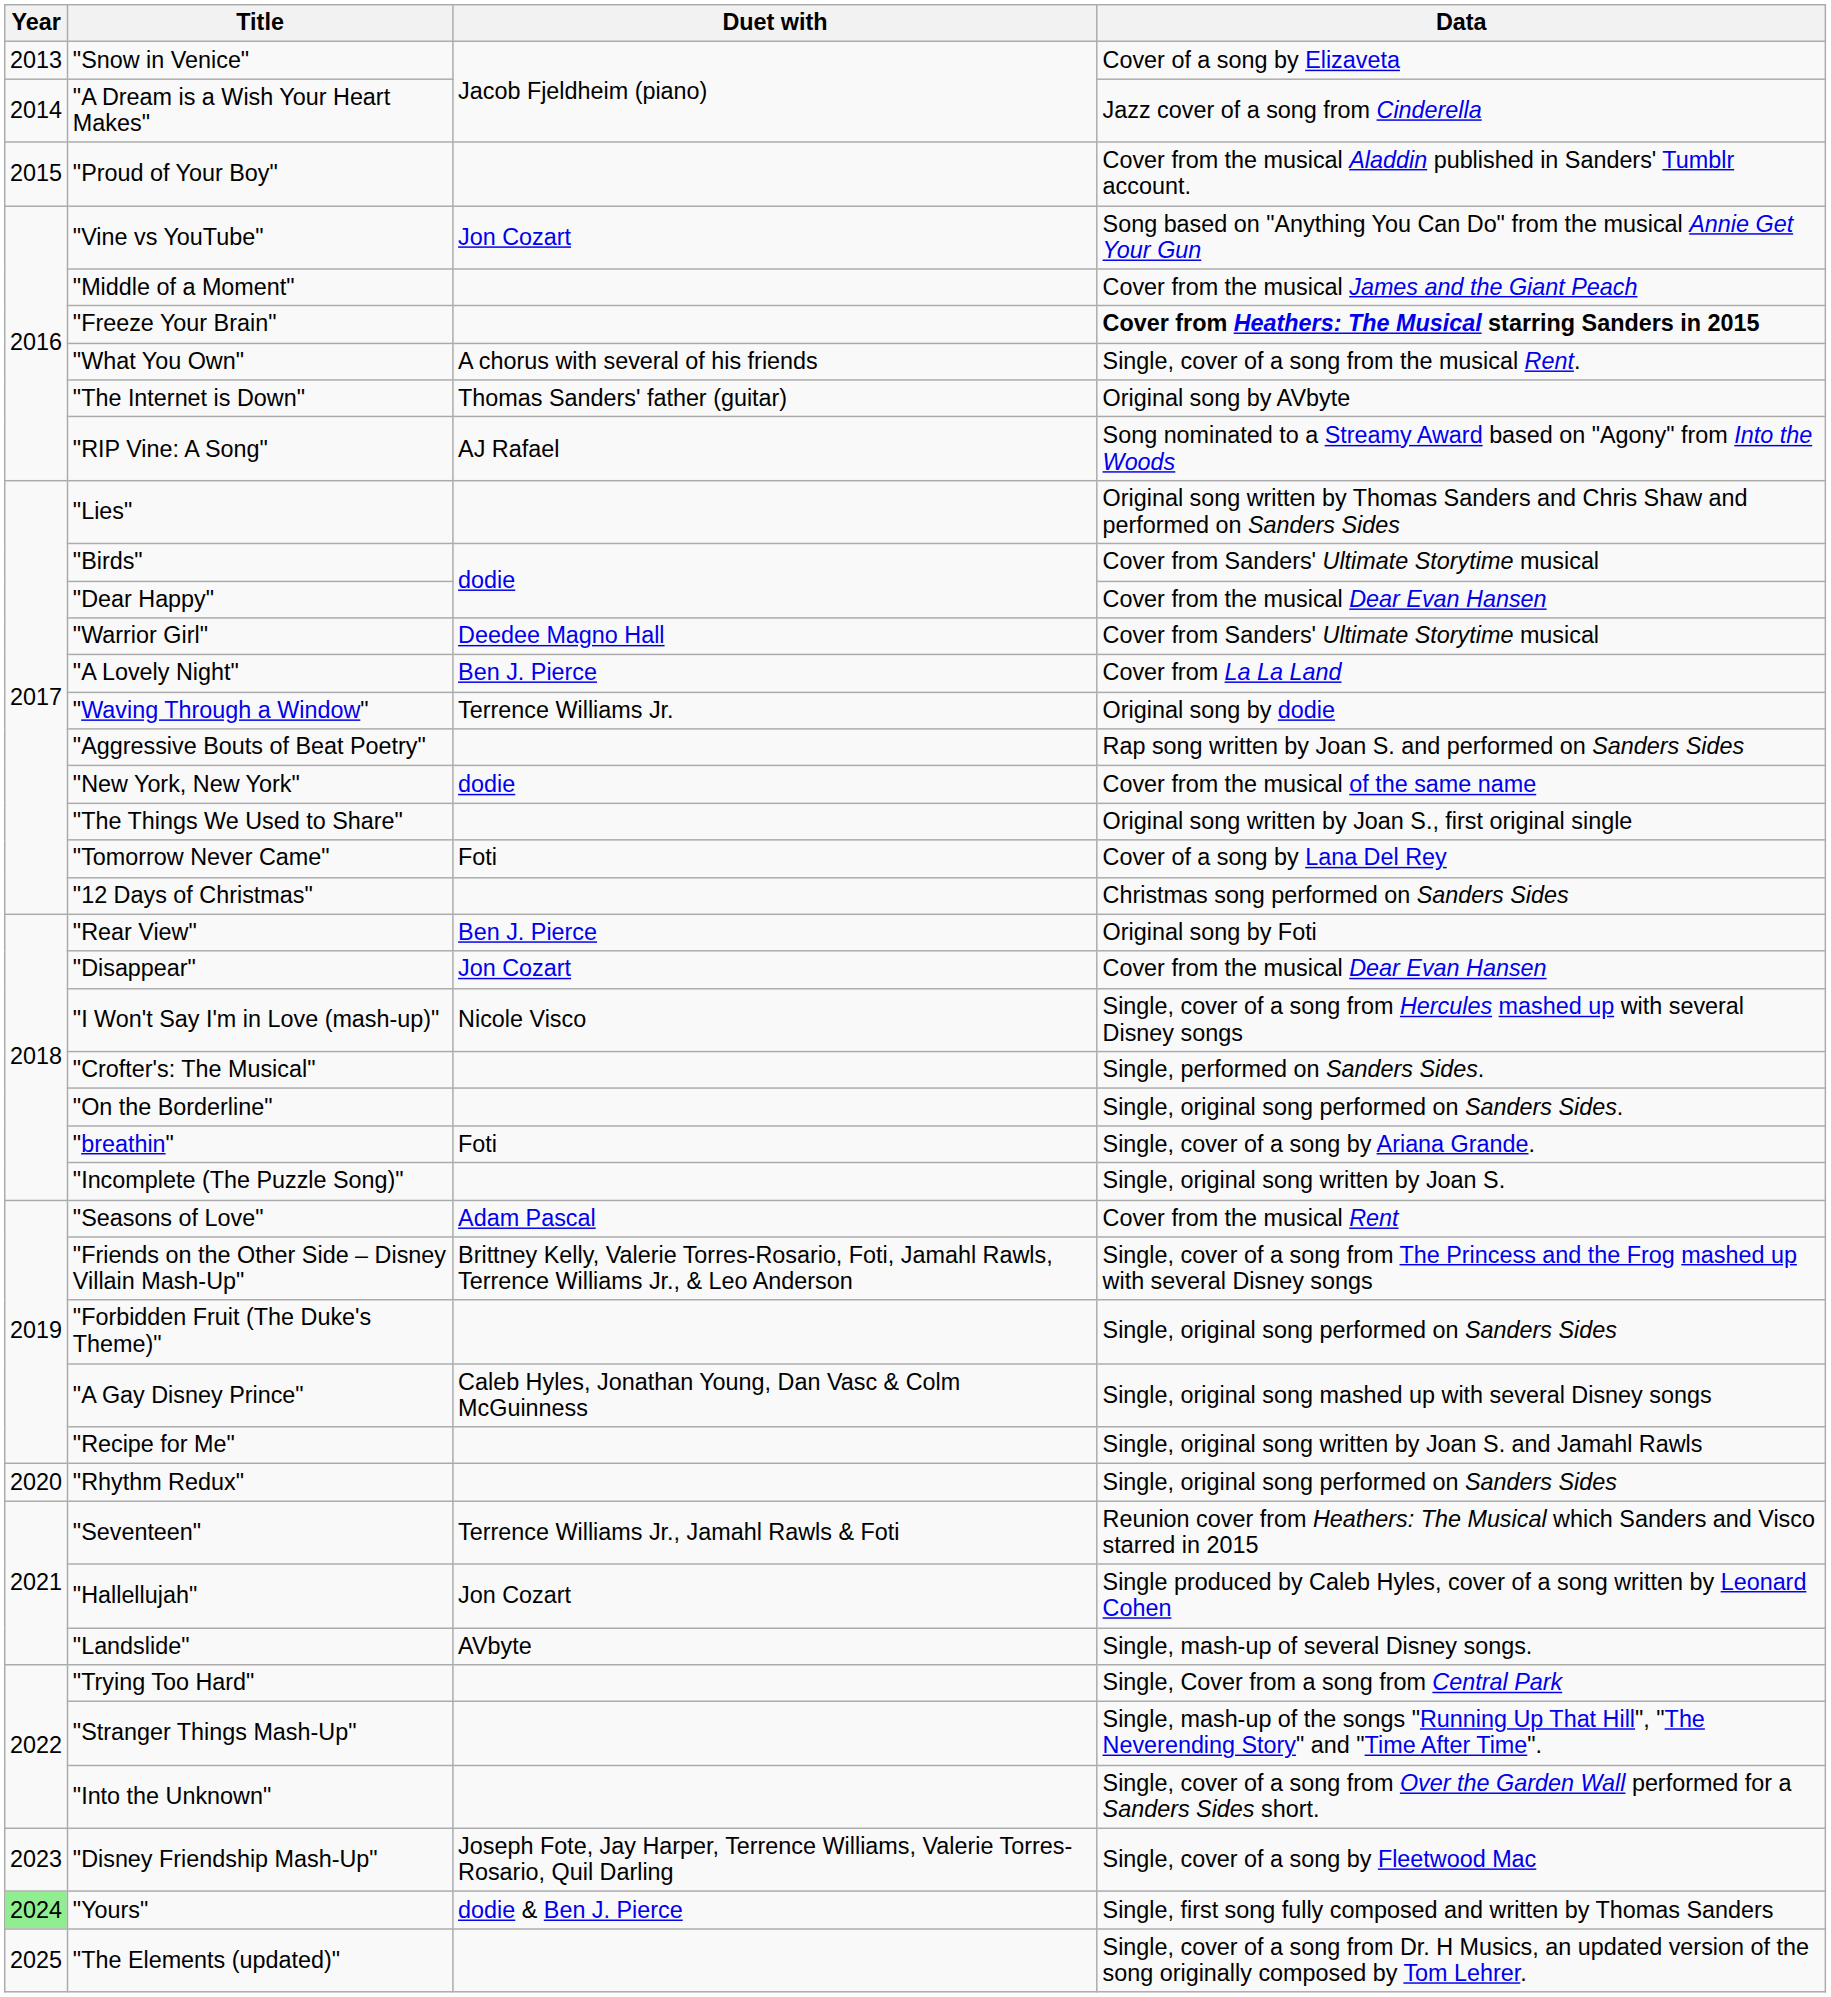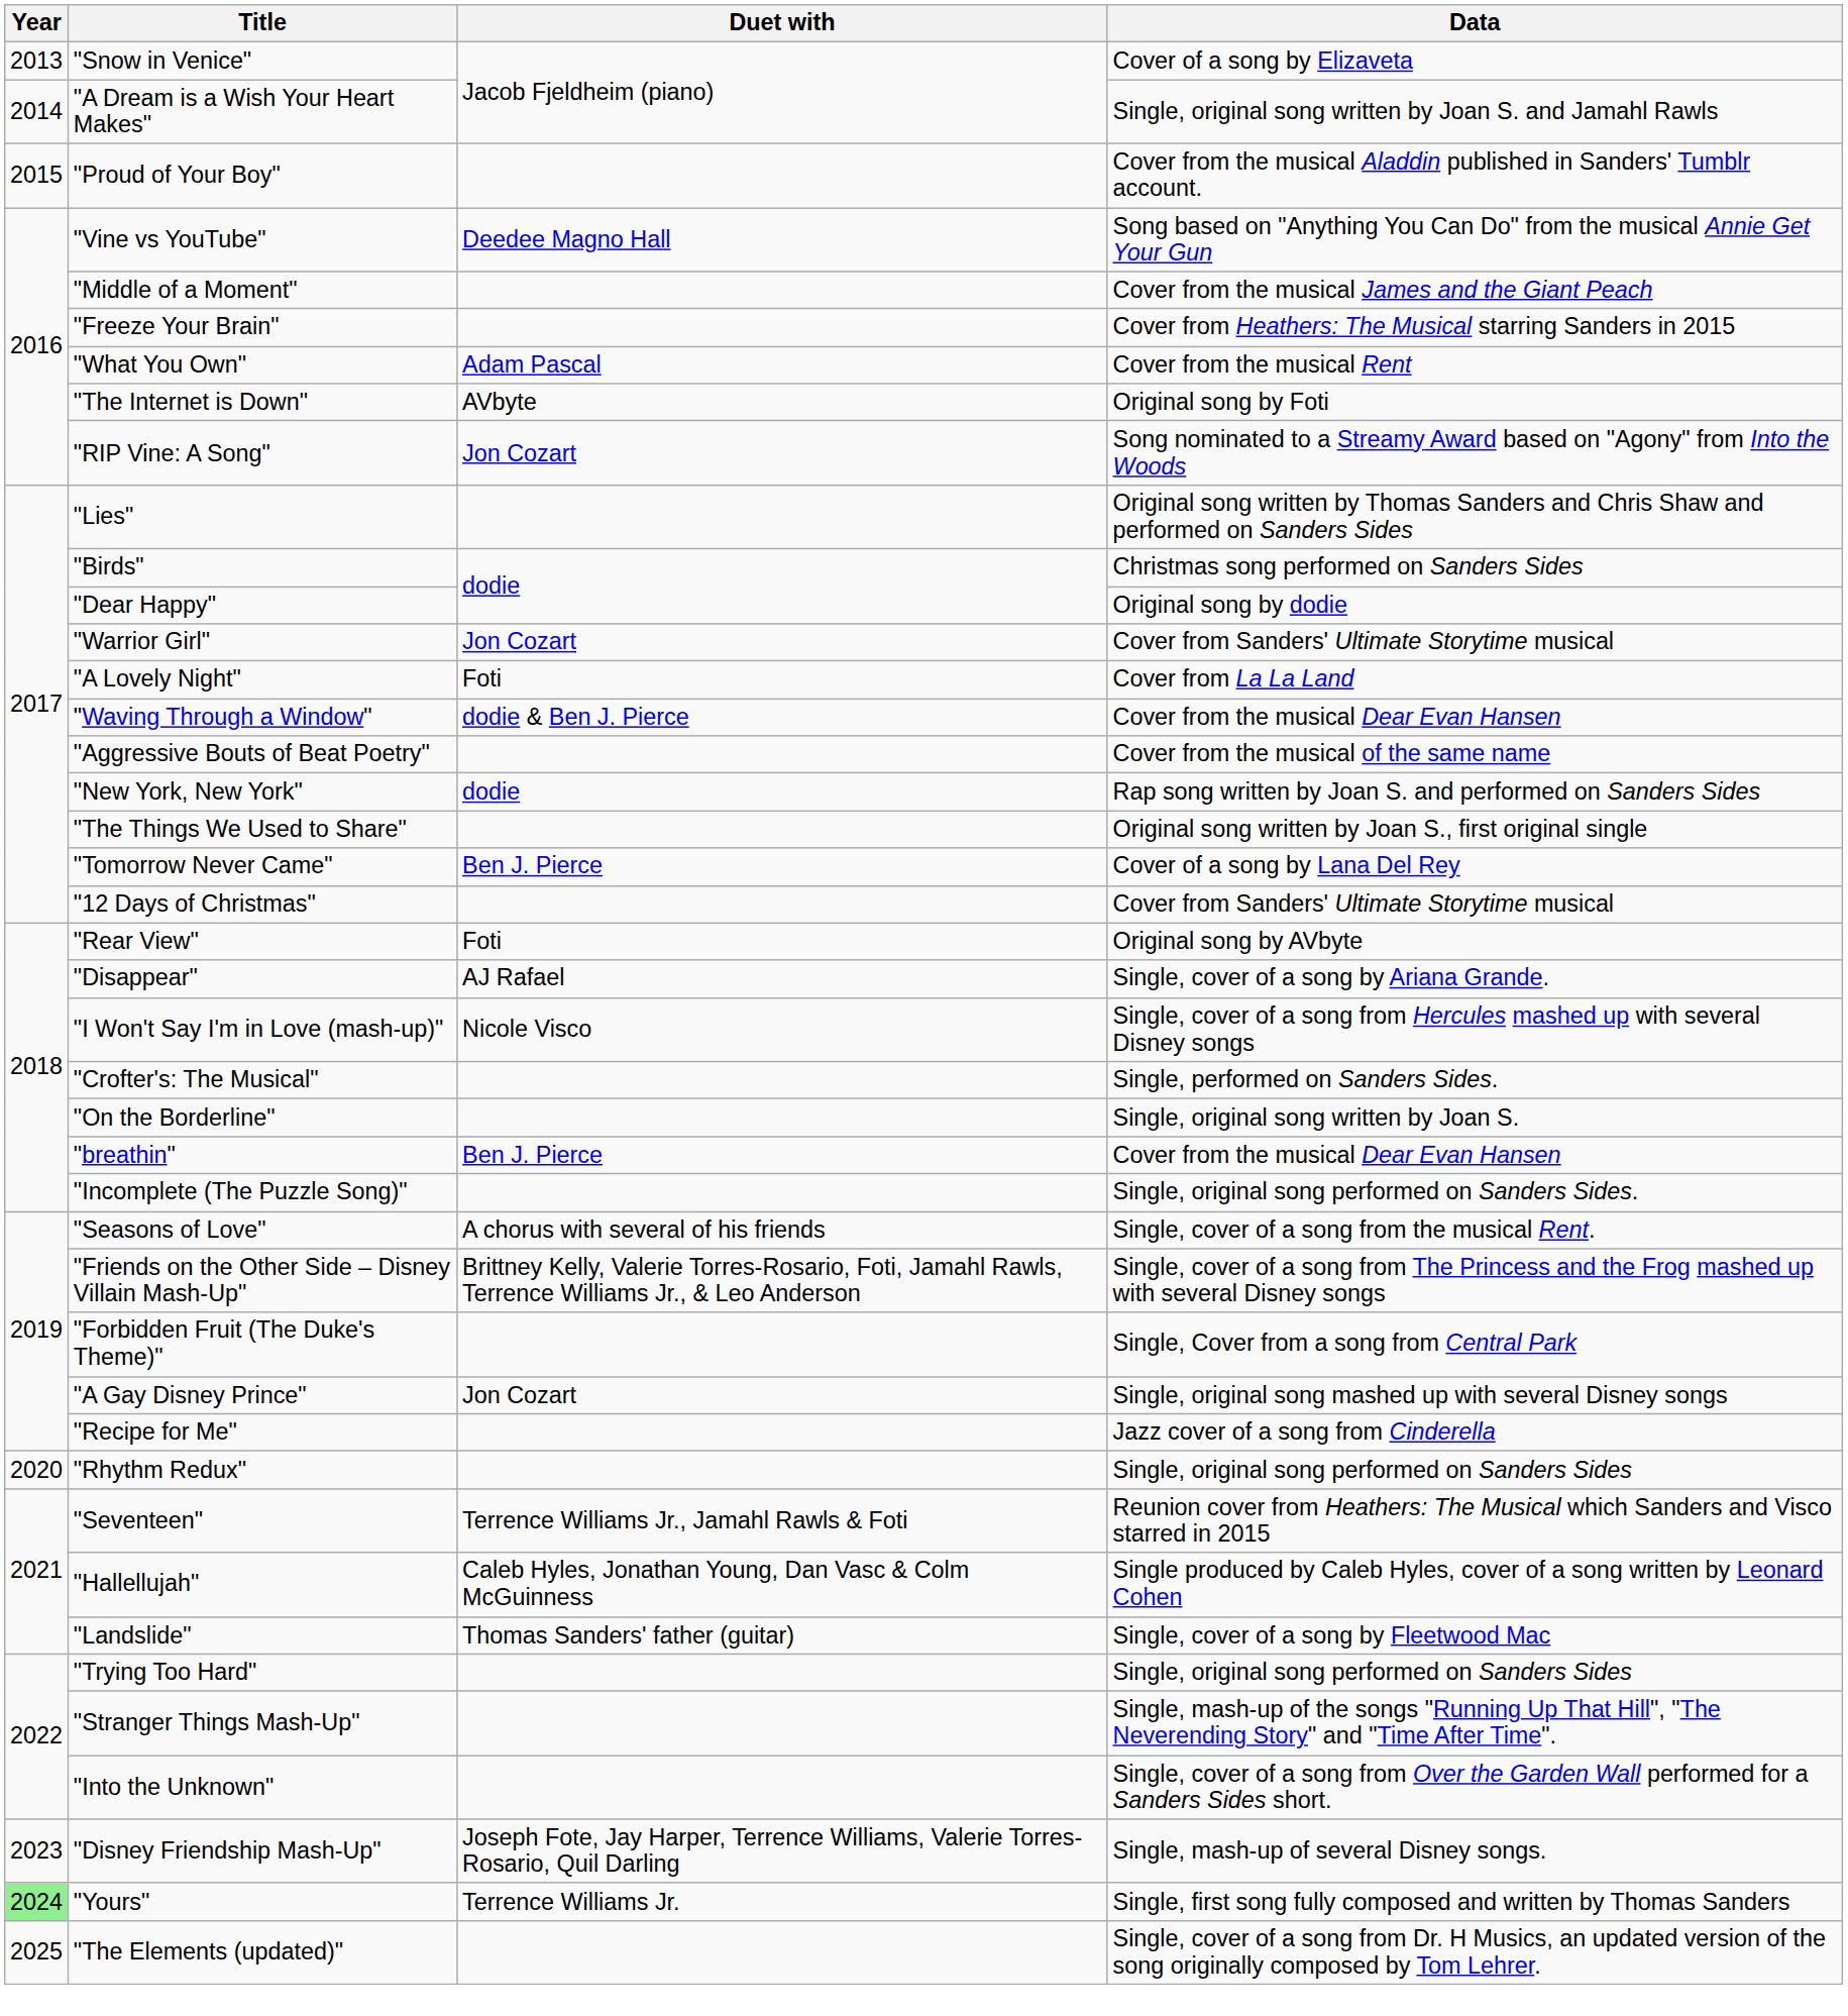"A Dream is a Wish Your Heart Makes" | Data: Jazz cover of a song from Cinderella -> Single, original song written by Joan S. and Jamahl Rawls
"Vine vs YouTube" | Duet with: Jon Cozart -> Deedee Magno Hall
"Freeze Your Brain" | Data: bold -> normal
"What You Own" | Duet with: A chorus with several of his friends -> Adam Pascal
"What You Own" | Data: Single, cover of a song from the musical Rent. -> Cover from the musical Rent
"The Internet is Down" | Duet with: Thomas Sanders' father (guitar) -> AVbyte
"The Internet is Down" | Data: Original song by AVbyte -> Original song by Foti
"RIP Vine: A Song" | Duet with: AJ Rafael -> Jon Cozart
"Birds" | Data: Cover from Sanders' Ultimate Storytime musical -> Christmas song performed on Sanders Sides
"Dear Happy" | Data: Cover from the musical Dear Evan Hansen -> Original song by dodie
"Warrior Girl" | Duet with: Deedee Magno Hall -> Jon Cozart
"A Lovely Night" | Duet with: Ben J. Pierce -> Foti
"Waving Through a Window" | Duet with: Terrence Williams Jr. -> dodie & Ben J. Pierce
"Waving Through a Window" | Data: Original song by dodie -> Cover from the musical Dear Evan Hansen
"Aggressive Bouts of Beat Poetry" | Data: Rap song written by Joan S. and performed on Sanders Sides -> Cover from the musical of the same name
"New York, New York" | Data: Cover from the musical of the same name -> Rap song written by Joan S. and performed on Sanders Sides
"Tomorrow Never Came" | Duet with: Foti -> Ben J. Pierce
"12 Days of Christmas" | Data: Christmas song performed on Sanders Sides -> Cover from Sanders' Ultimate Storytime musical
"Rear View" | Duet with: Ben J. Pierce -> Foti
"Rear View" | Data: Original song by Foti -> Original song by AVbyte
"Disappear" | Duet with: Jon Cozart -> AJ Rafael
"Disappear" | Data: Cover from the musical Dear Evan Hansen -> Single, cover of a song by Ariana Grande.
"On the Borderline" | Data: Single, original song performed on Sanders Sides. -> Single, original song written by Joan S.
"breathin" | Duet with: Foti -> Ben J. Pierce
"breathin" | Data: Single, cover of a song by Ariana Grande. -> Cover from the musical Dear Evan Hansen
"Incomplete (The Puzzle Song)" | Data: Single, original song written by Joan S. -> Single, original song performed on Sanders Sides.
"Seasons of Love" | Duet with: Adam Pascal -> A chorus with several of his friends
"Seasons of Love" | Data: Cover from the musical Rent -> Single, cover of a song from the musical Rent.
"Forbidden Fruit (The Duke's Theme)" | Data: Single, original song performed on Sanders Sides -> Single, Cover from a song from Central Park
"A Gay Disney Prince" | Duet with: Caleb Hyles, Jonathan Young, Dan Vasc & Colm McGuinness -> Jon Cozart
"Recipe for Me" | Data: Single, original song written by Joan S. and Jamahl Rawls -> Jazz cover of a song from Cinderella
"Hallellujah" | Duet with: Jon Cozart -> Caleb Hyles, Jonathan Young, Dan Vasc & Colm McGuinness
"Landslide" | Duet with: AVbyte -> Thomas Sanders' father (guitar)
"Landslide" | Data: Single, mash-up of several Disney songs. -> Single, cover of a song by Fleetwood Mac
"Trying Too Hard" | Data: Single, Cover from a song from Central Park -> Single, original song performed on Sanders Sides
"Disney Friendship Mash-Up" | Data: Single, cover of a song by Fleetwood Mac -> Single, mash-up of several Disney songs.
"Yours" | Duet with: dodie & Ben J. Pierce -> Terrence Williams Jr.
